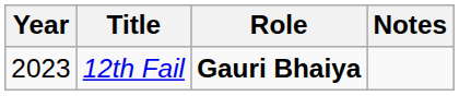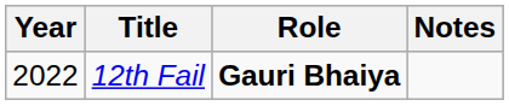12th Fail | Year: 2023 -> 2022
